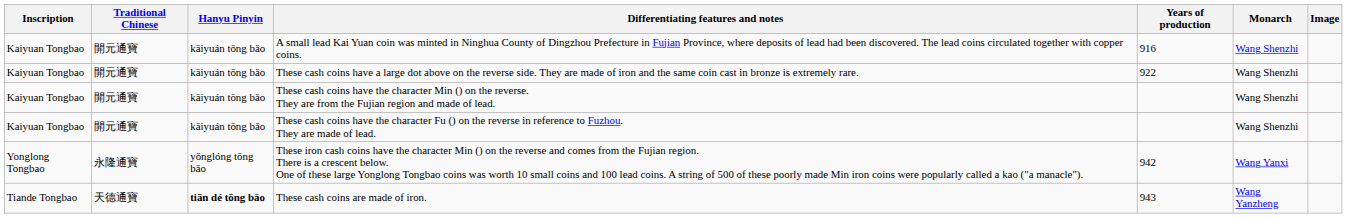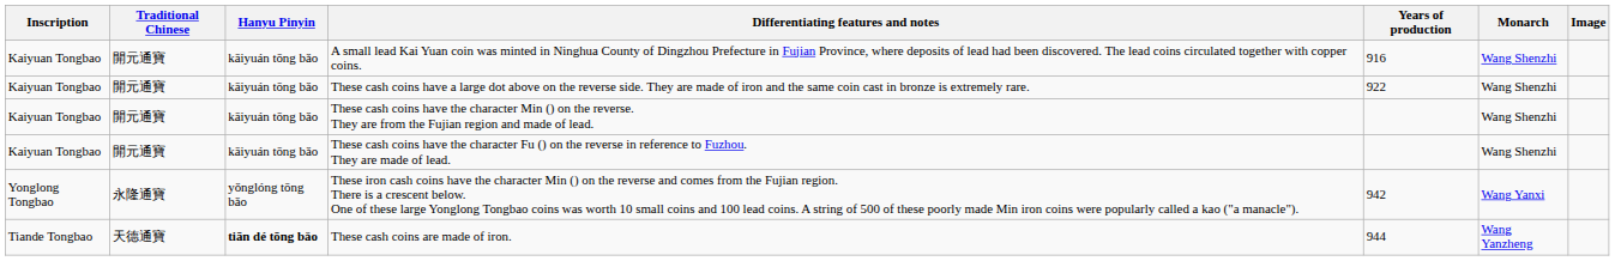These cash coins are made of iron. | Years of production: 943 -> 944
